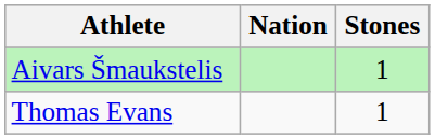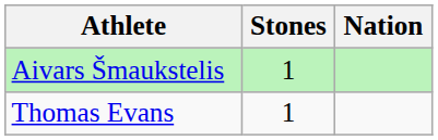columns swapped: Nation <-> Stones
